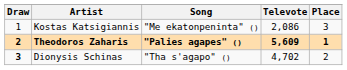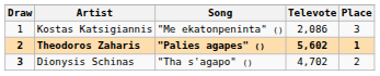Theodoros Zaharis | Televote: 5,609 -> 5,602
